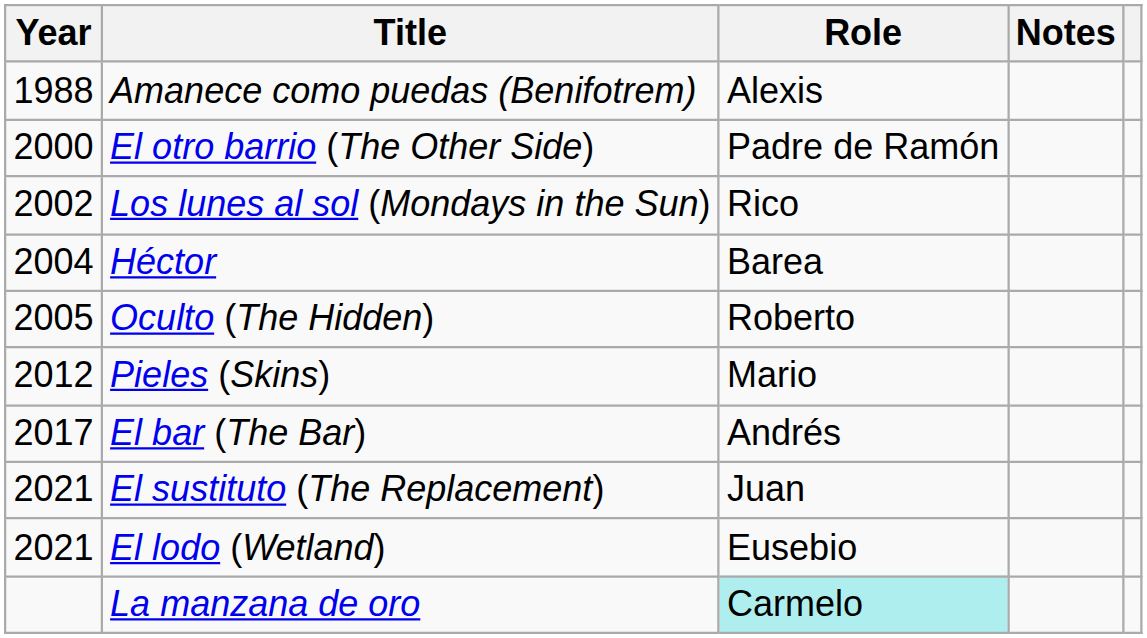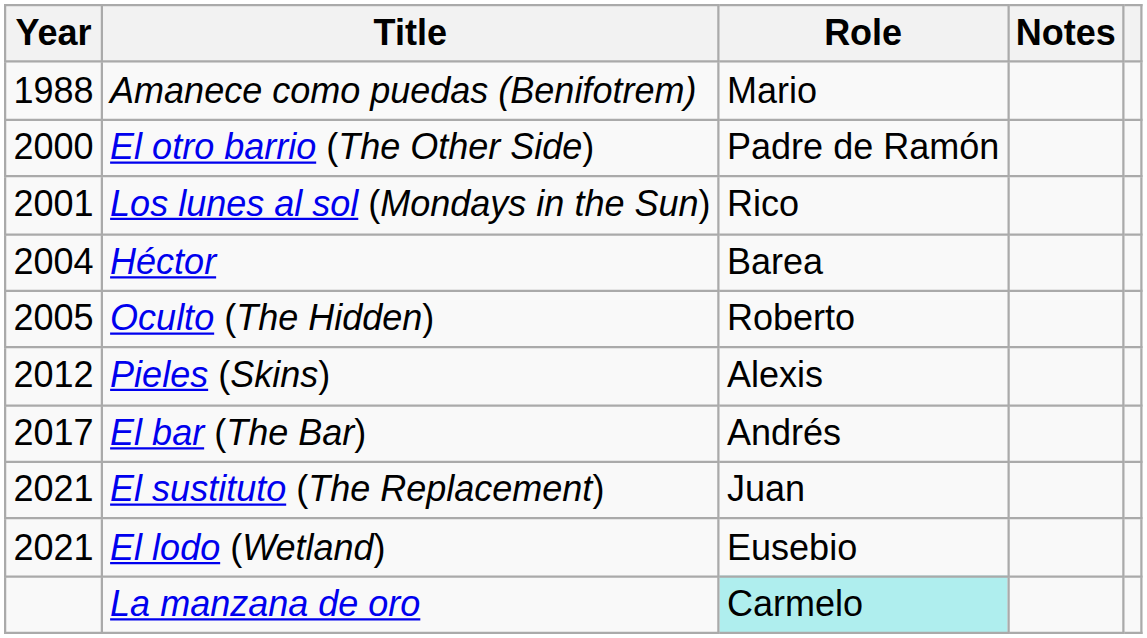Amanece como puedas (Benifotrem) | Role: Alexis -> Mario
Los lunes al sol (Mondays in the Sun) | Year: 2002 -> 2001
Pieles (Skins) | Role: Mario -> Alexis
